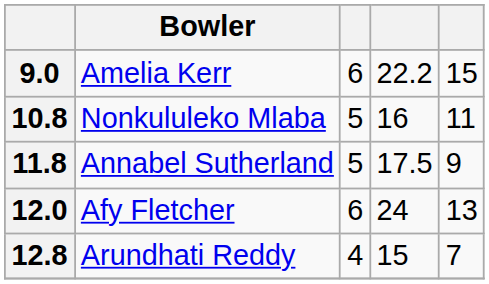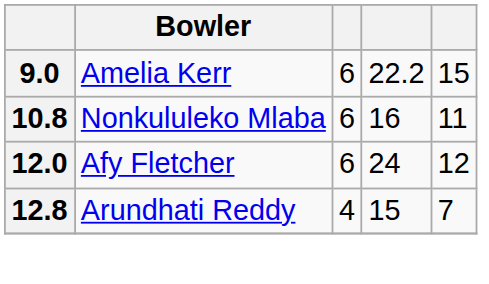10.8 | column 3: 5 -> 6
- row: 11.8 | Annabel Sutherland | 5 | 17.5 | 9
12.0 | column 5: 13 -> 12
